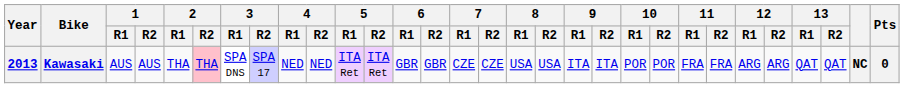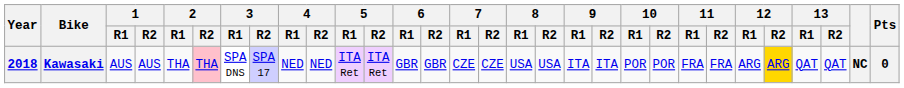Kawasaki | Year: 2013 -> 2018
Kawasaki | 12 / R2: no background -> gold background
